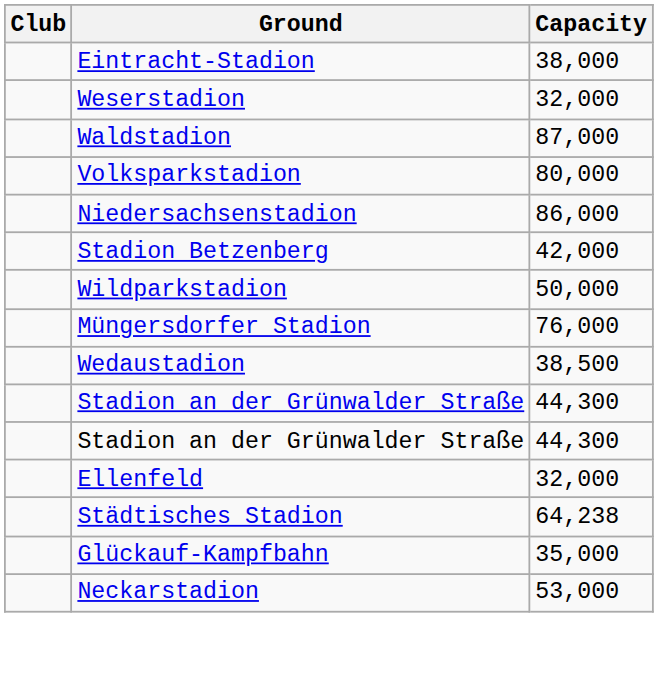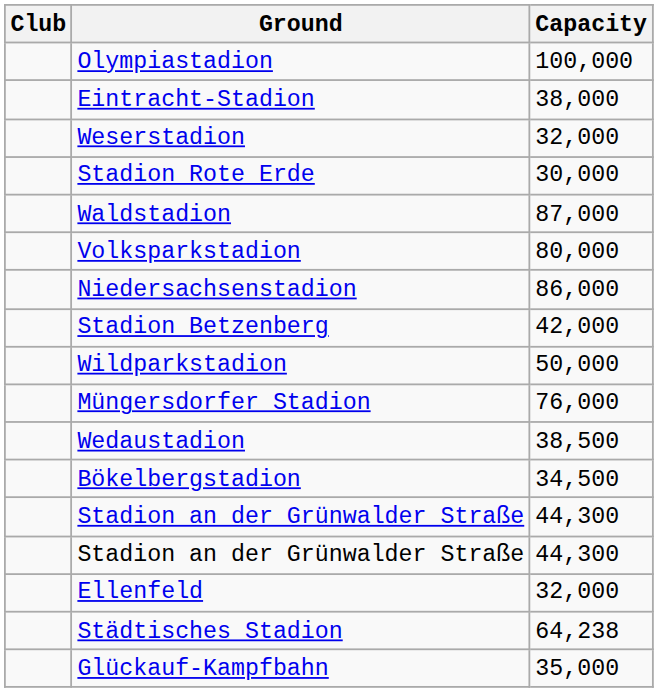+ row: Olympiastadion | 100,000
+ row: Stadion Rote Erde | 30,000
+ row: Bökelbergstadion | 34,500
- row: Neckarstadion | 53,000
